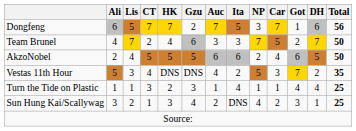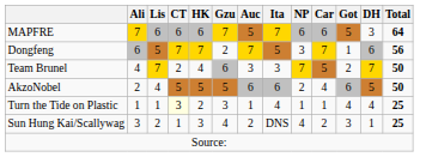+ row: MAPFRE | 7 | 6 | 6 | 6 | 7 | 5 | 7 | 6 | 6 | 5 | 3 | 64
- row: Vestas 11th Hour | 5 | 3 | 4 | DNS | DNS | 4 | 2 | 5 | 3 | 7 | 2 | 35
Turn the Tide on Plastic | CT: no background -> lightyellow background
